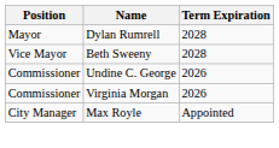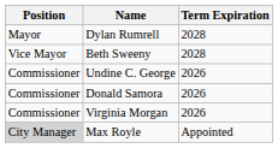+ row: Commissioner | Donald Samora | 2026
Max Royle | Position: no background -> lightgrey background
